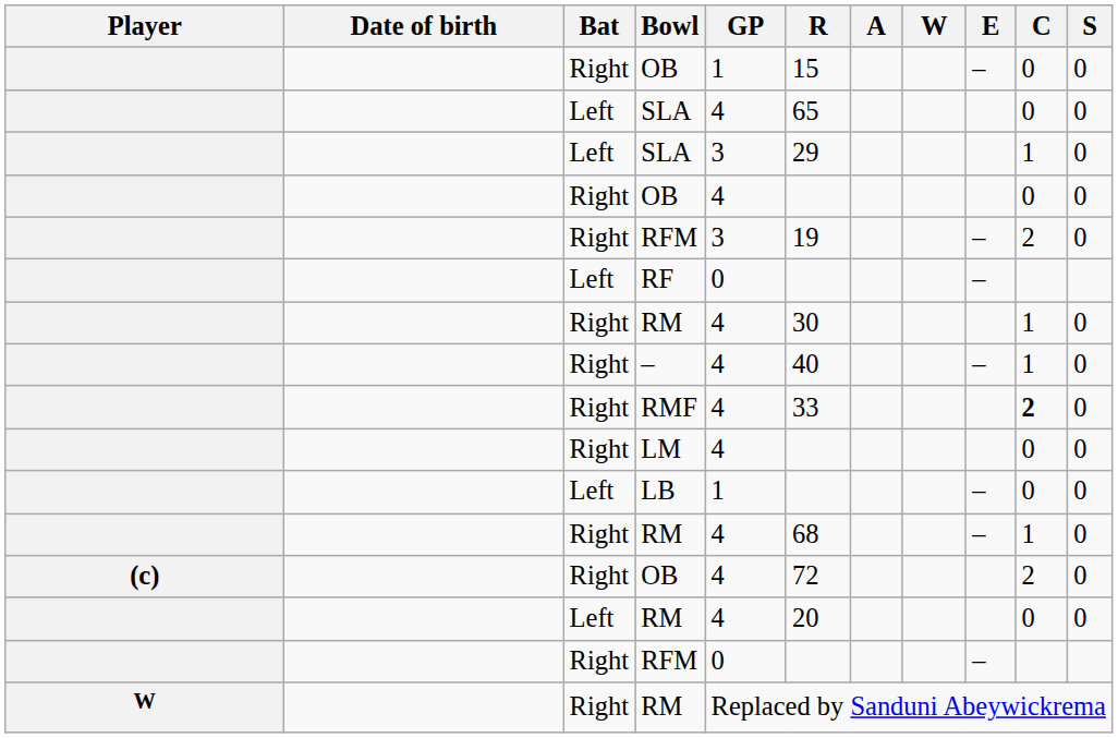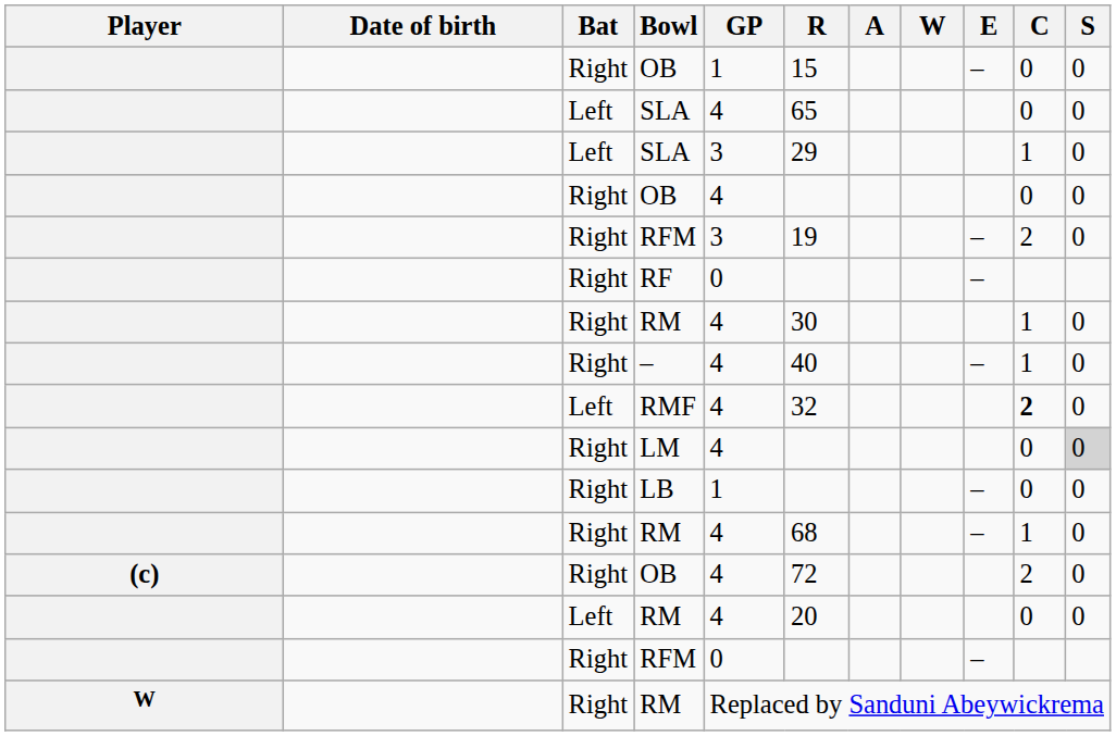RF | Bat: Left -> Right
RMF | Bat: Right -> Left
RMF | R: 33 -> 32
LM | S: no background -> lightgrey background
LB | Bat: Left -> Right
